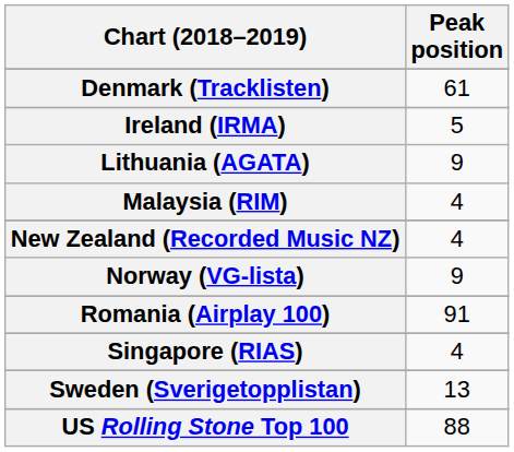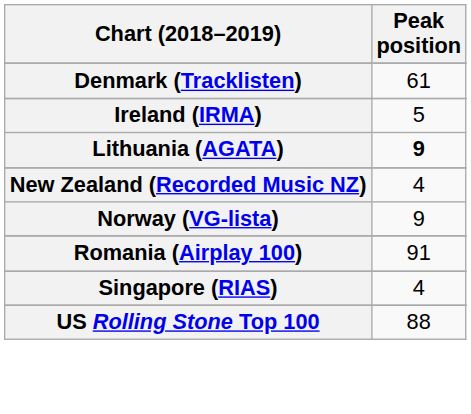Lithuania (AGATA) | Peak position: normal -> bold
- row: Malaysia (RIM) | 4
- row: Sweden (Sverigetopplistan) | 13
